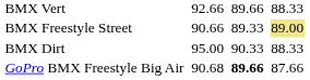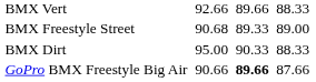BMX Freestyle Street | column 3: 90.66 -> 90.68
BMX Freestyle Street | column 7: khaki background -> no background
GoPro BMX Freestyle Big Air | column 3: 90.68 -> 90.66
